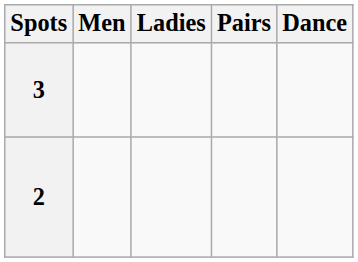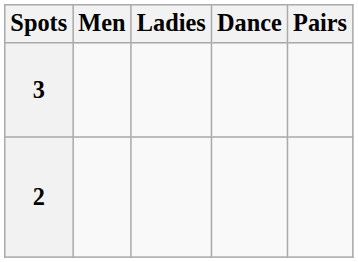columns swapped: Pairs <-> Dance
